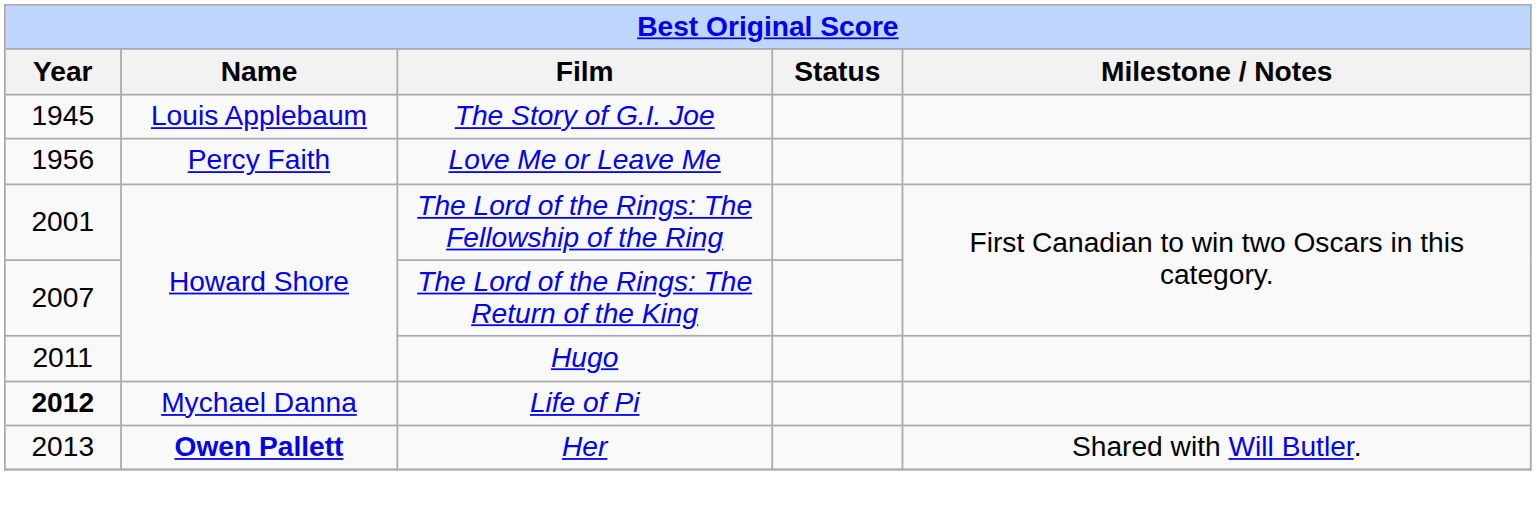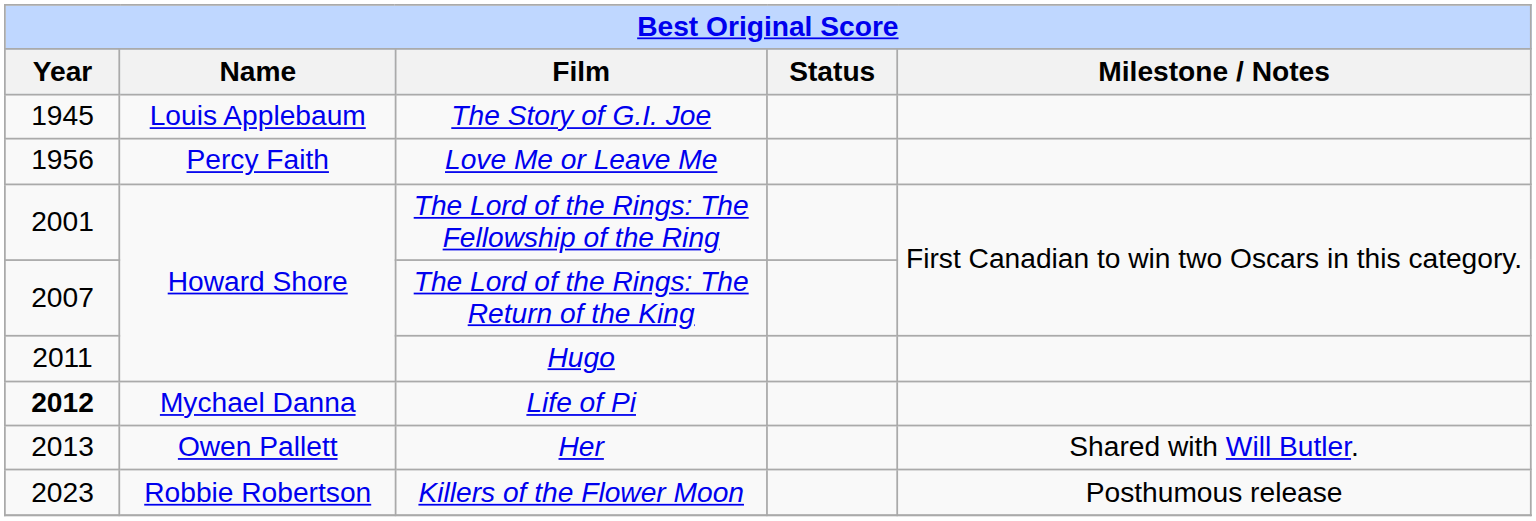Her | Name: bold -> normal
+ row: 2023 | Robbie Robertson | Killers of the Flower Moon | Posthumous release
